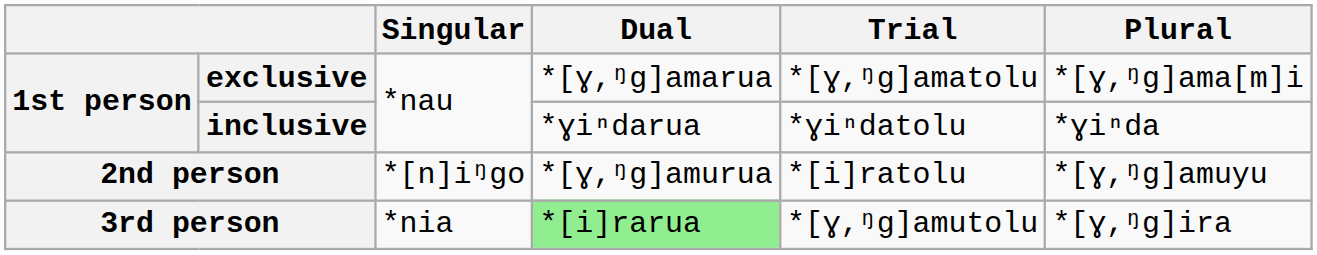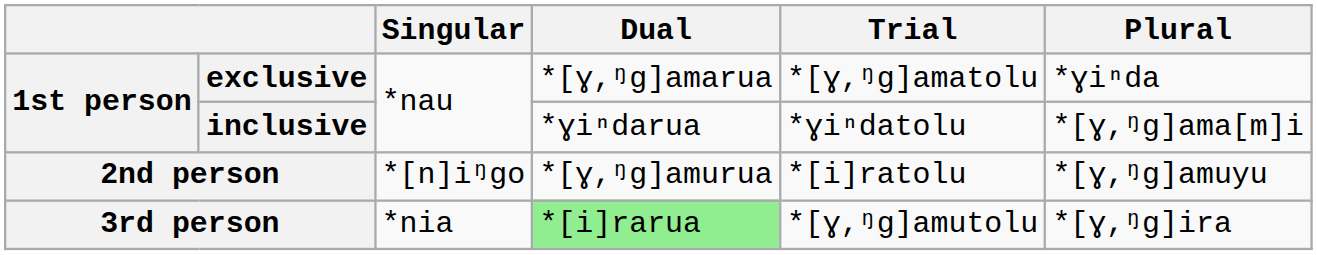exclusive | Plural: *[ɣ,ᵑg]ama[m]i -> *ɣiⁿda
inclusive | Plural: *ɣiⁿda -> *[ɣ,ᵑg]ama[m]i
